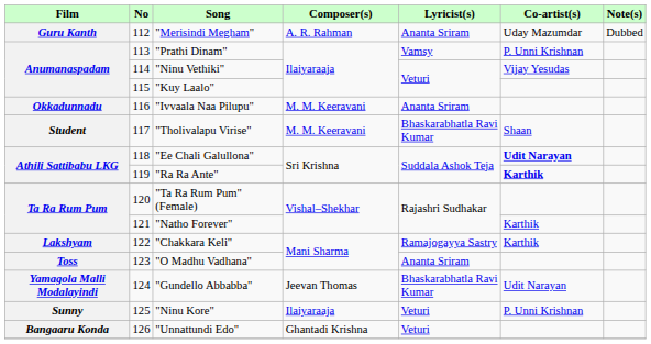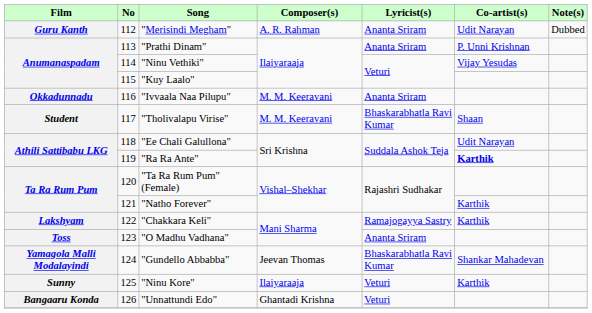"Merisindi Megham" | Co-artist(s): Uday Mazumdar -> Udit Narayan
"Prathi Dinam" | Lyricist(s): Vamsy -> Ananta Sriram
"Ee Chali Galullona" | Co-artist(s): bold -> normal
"Gundello Abbabba" | Co-artist(s): Udit Narayan -> Shankar Mahadevan
"Ninu Kore" | Co-artist(s): P. Unni Krishnan -> Karthik
